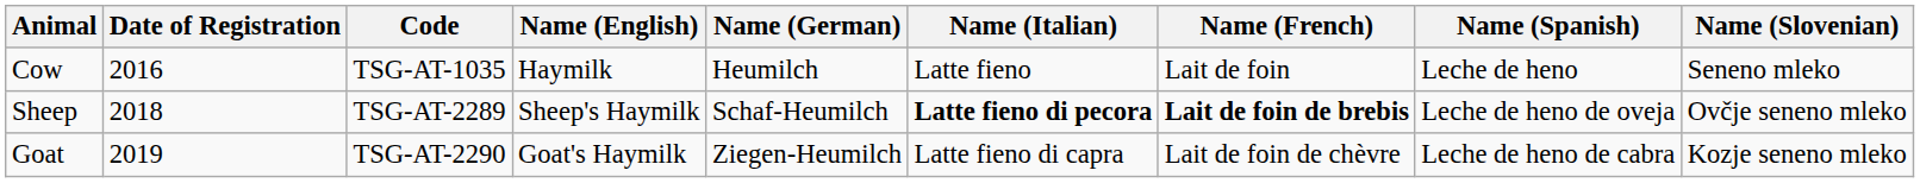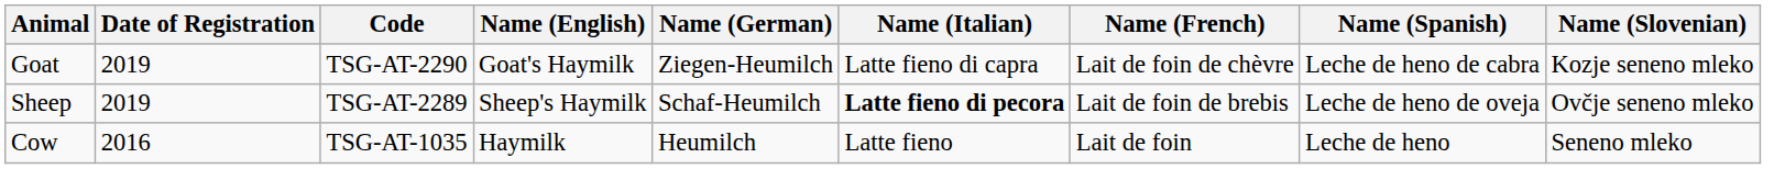rows swapped: Cow <-> Goat
Sheep | Date of Registration: 2018 -> 2019
Sheep | Name (French): bold -> normal
